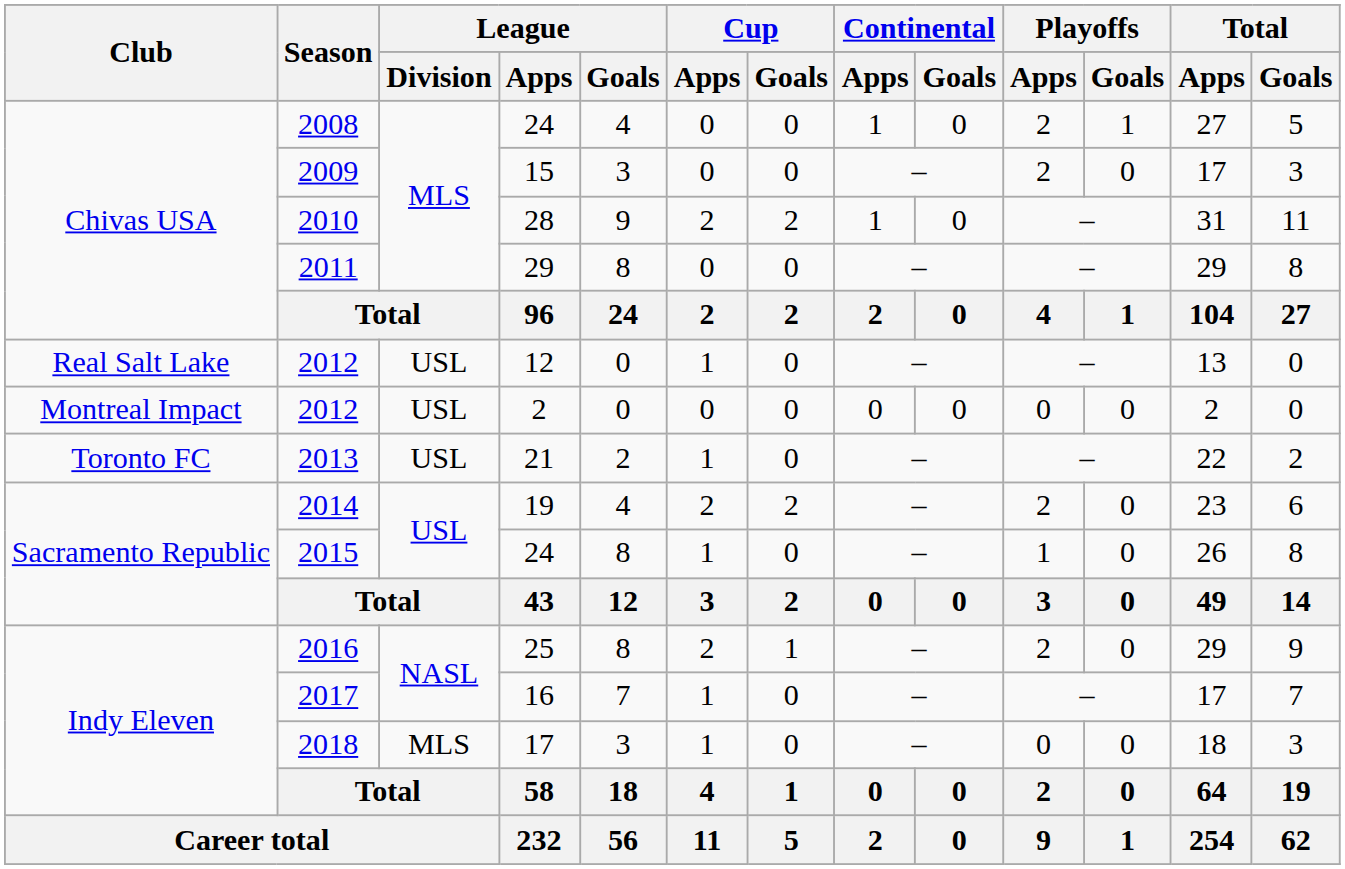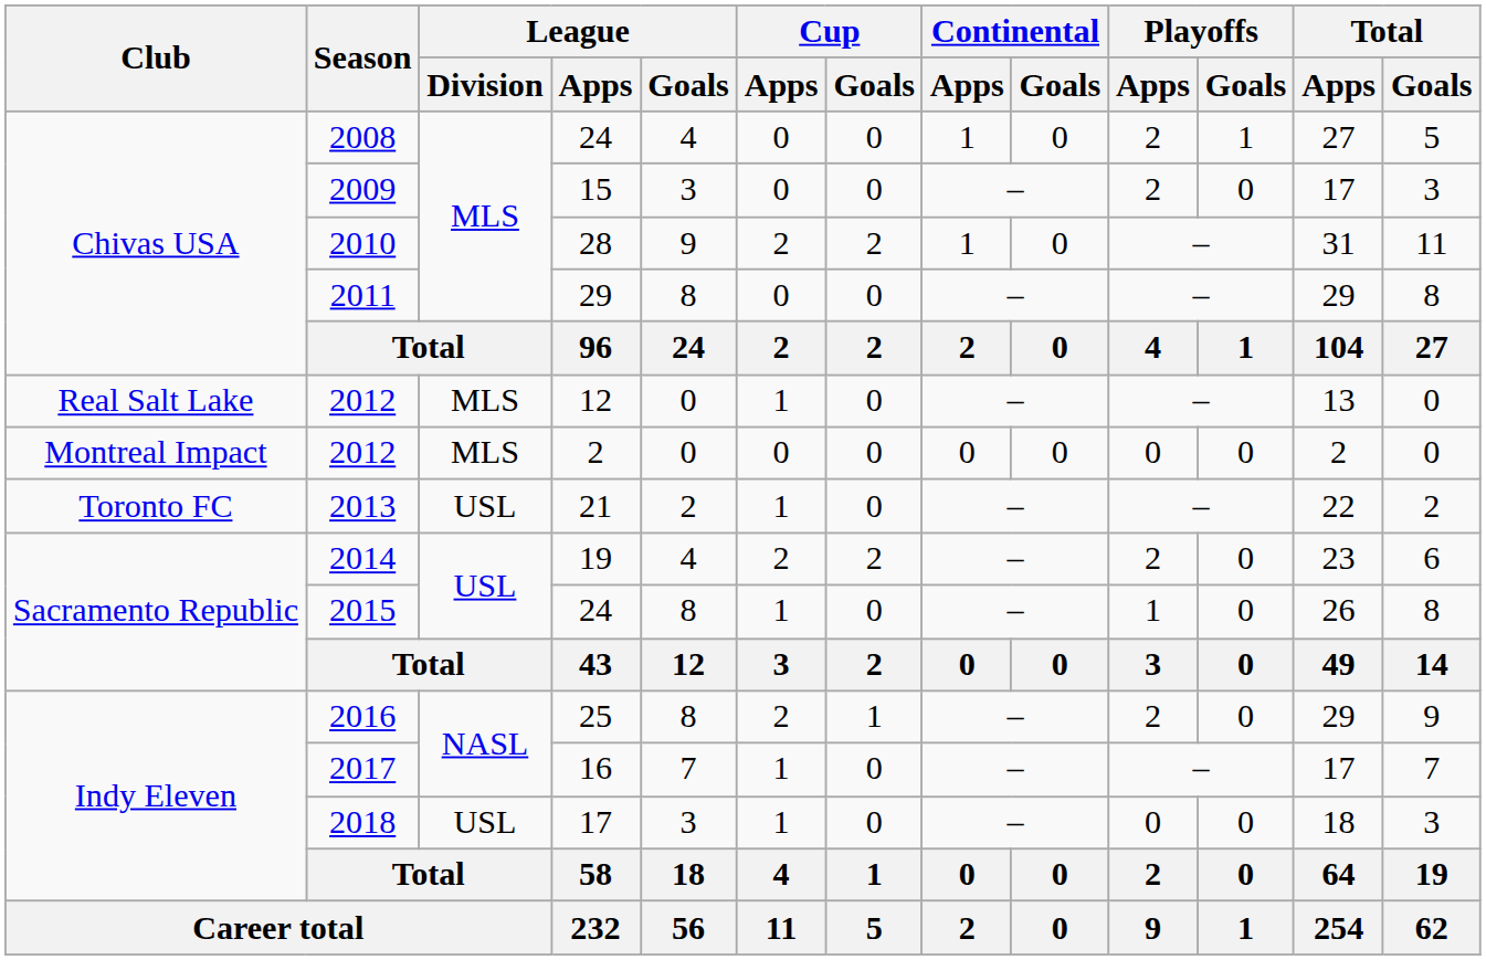2012 / 12 | League / Division: USL -> MLS
2012 / 2 | League / Division: USL -> MLS
2018 | League / Division: MLS -> USL
